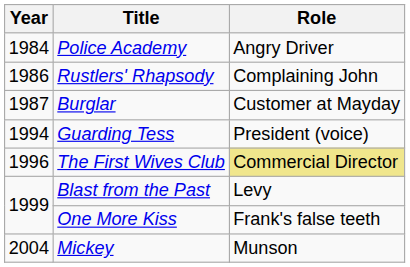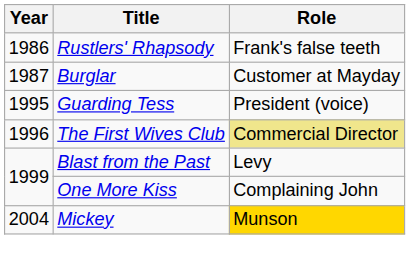- row: 1984 | Police Academy | Angry Driver
Rustlers' Rhapsody | Role: Complaining John -> Frank's false teeth
Guarding Tess | Year: 1994 -> 1995
One More Kiss | Role: Frank's false teeth -> Complaining John
Mickey | Role: no background -> gold background
